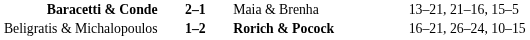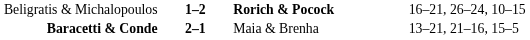rows swapped: Baracetti & Conde <-> Beligratis & Michalopoulos
